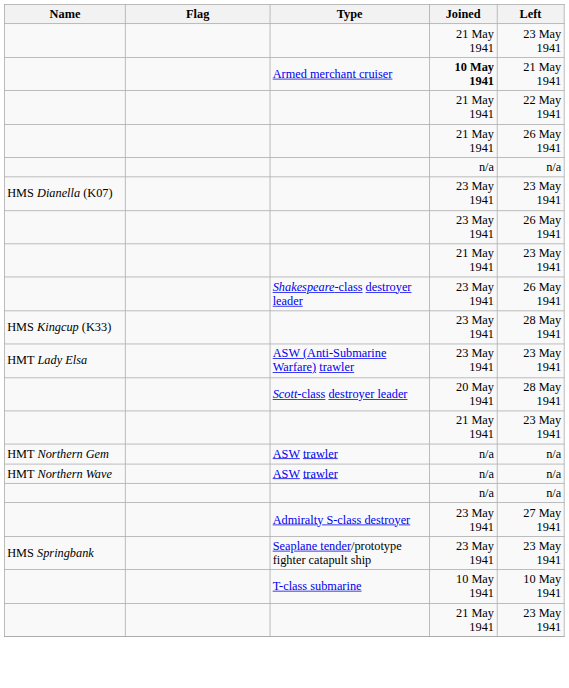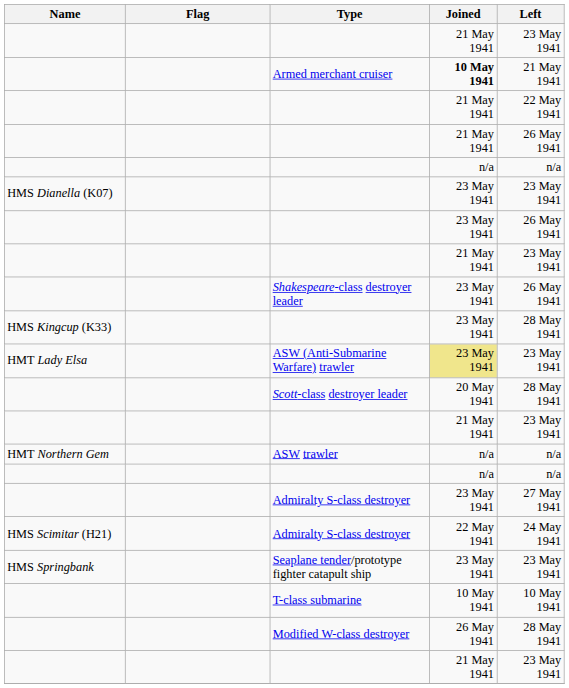ASW (Anti-Submarine Warfare) trawler | Joined: no background -> khaki background
- row: HMT Northern Wave | ASW trawler | n/a | n/a
+ row: HMS Scimitar (H21) | Admiralty S-class destroyer | 22 May 1941 | 24 May 1941
+ row: Modified W-class destroyer | 26 May 1941 | 28 May 1941
